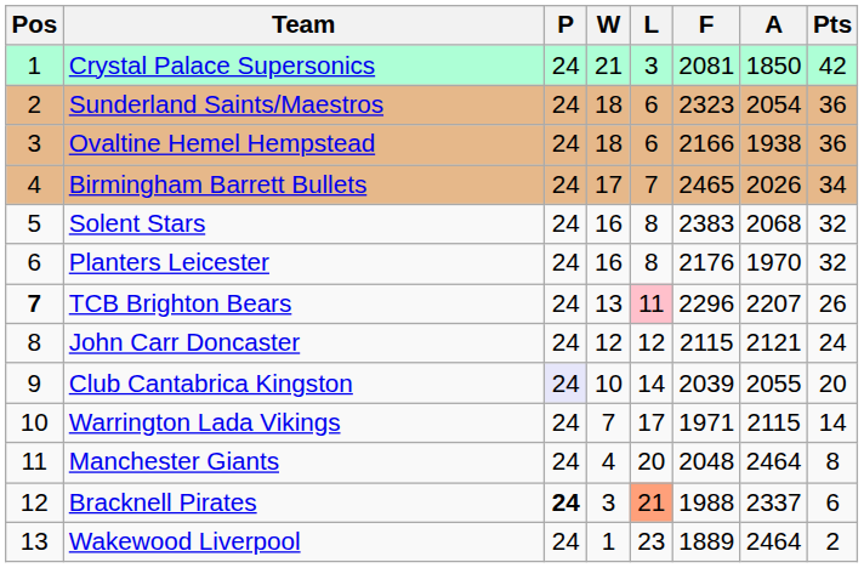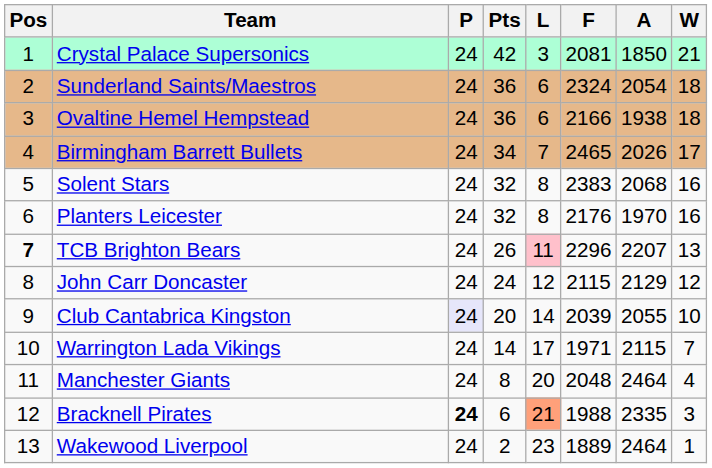columns swapped: W <-> Pts
Sunderland Saints/Maestros | F: 2323 -> 2324
John Carr Doncaster | A: 2121 -> 2129
Bracknell Pirates | A: 2337 -> 2335
